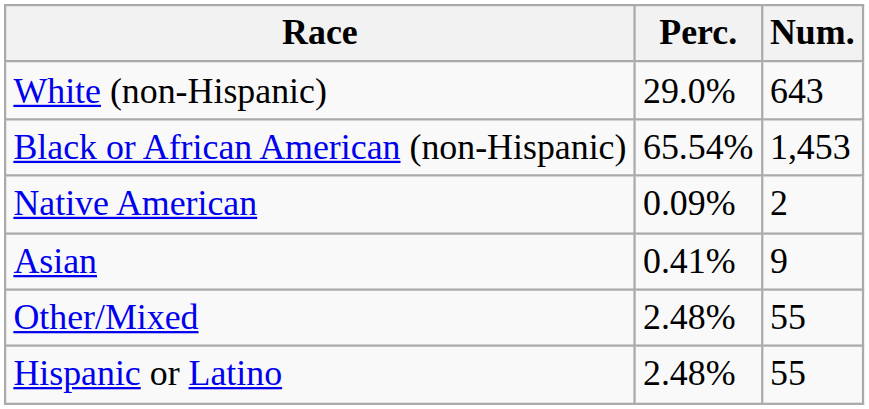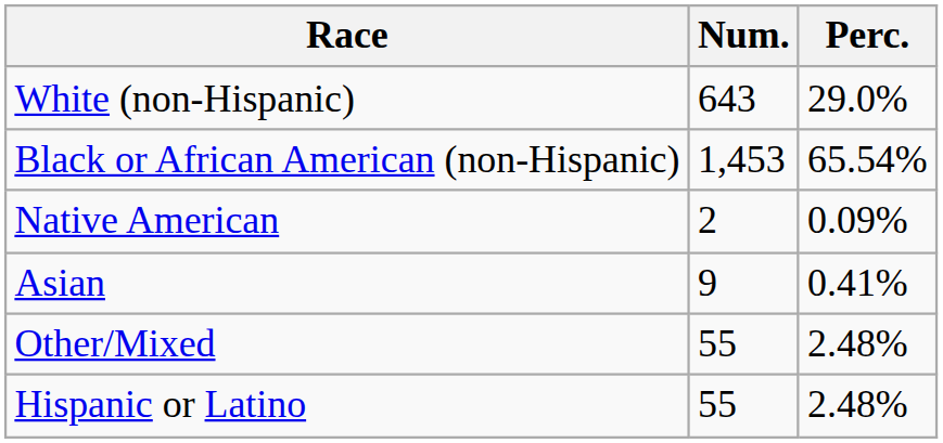columns swapped: Num. <-> Perc.
